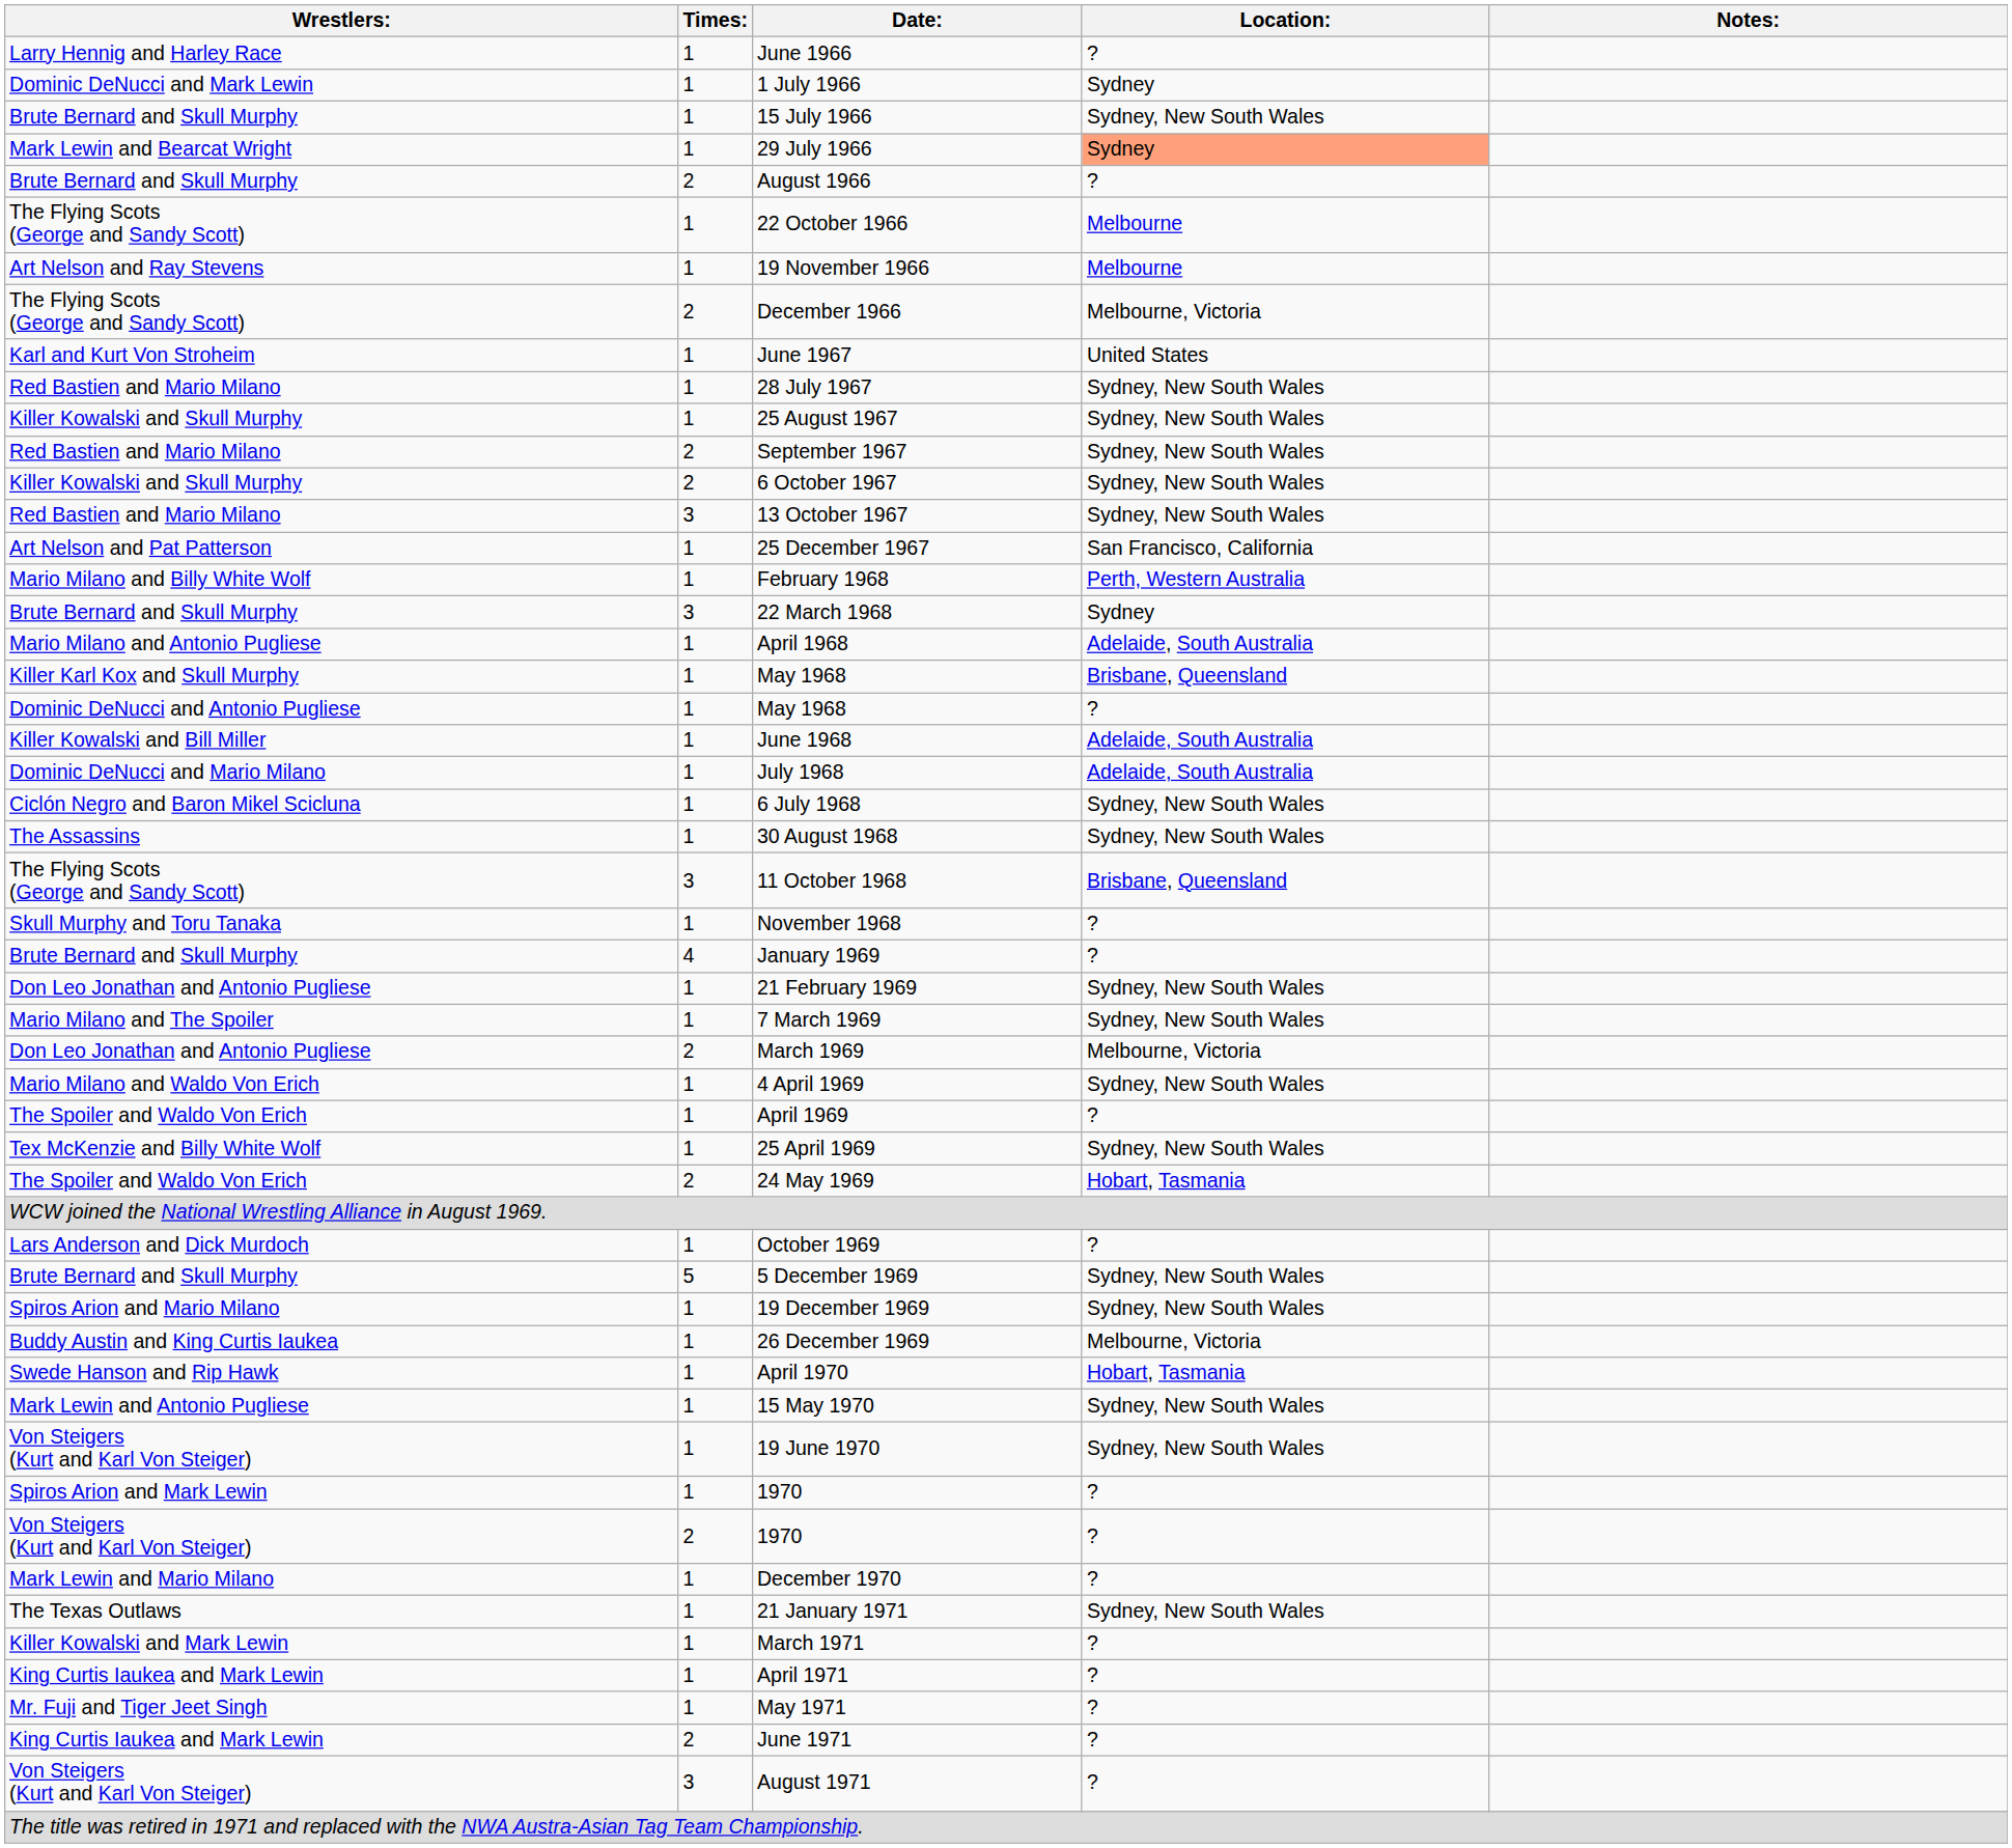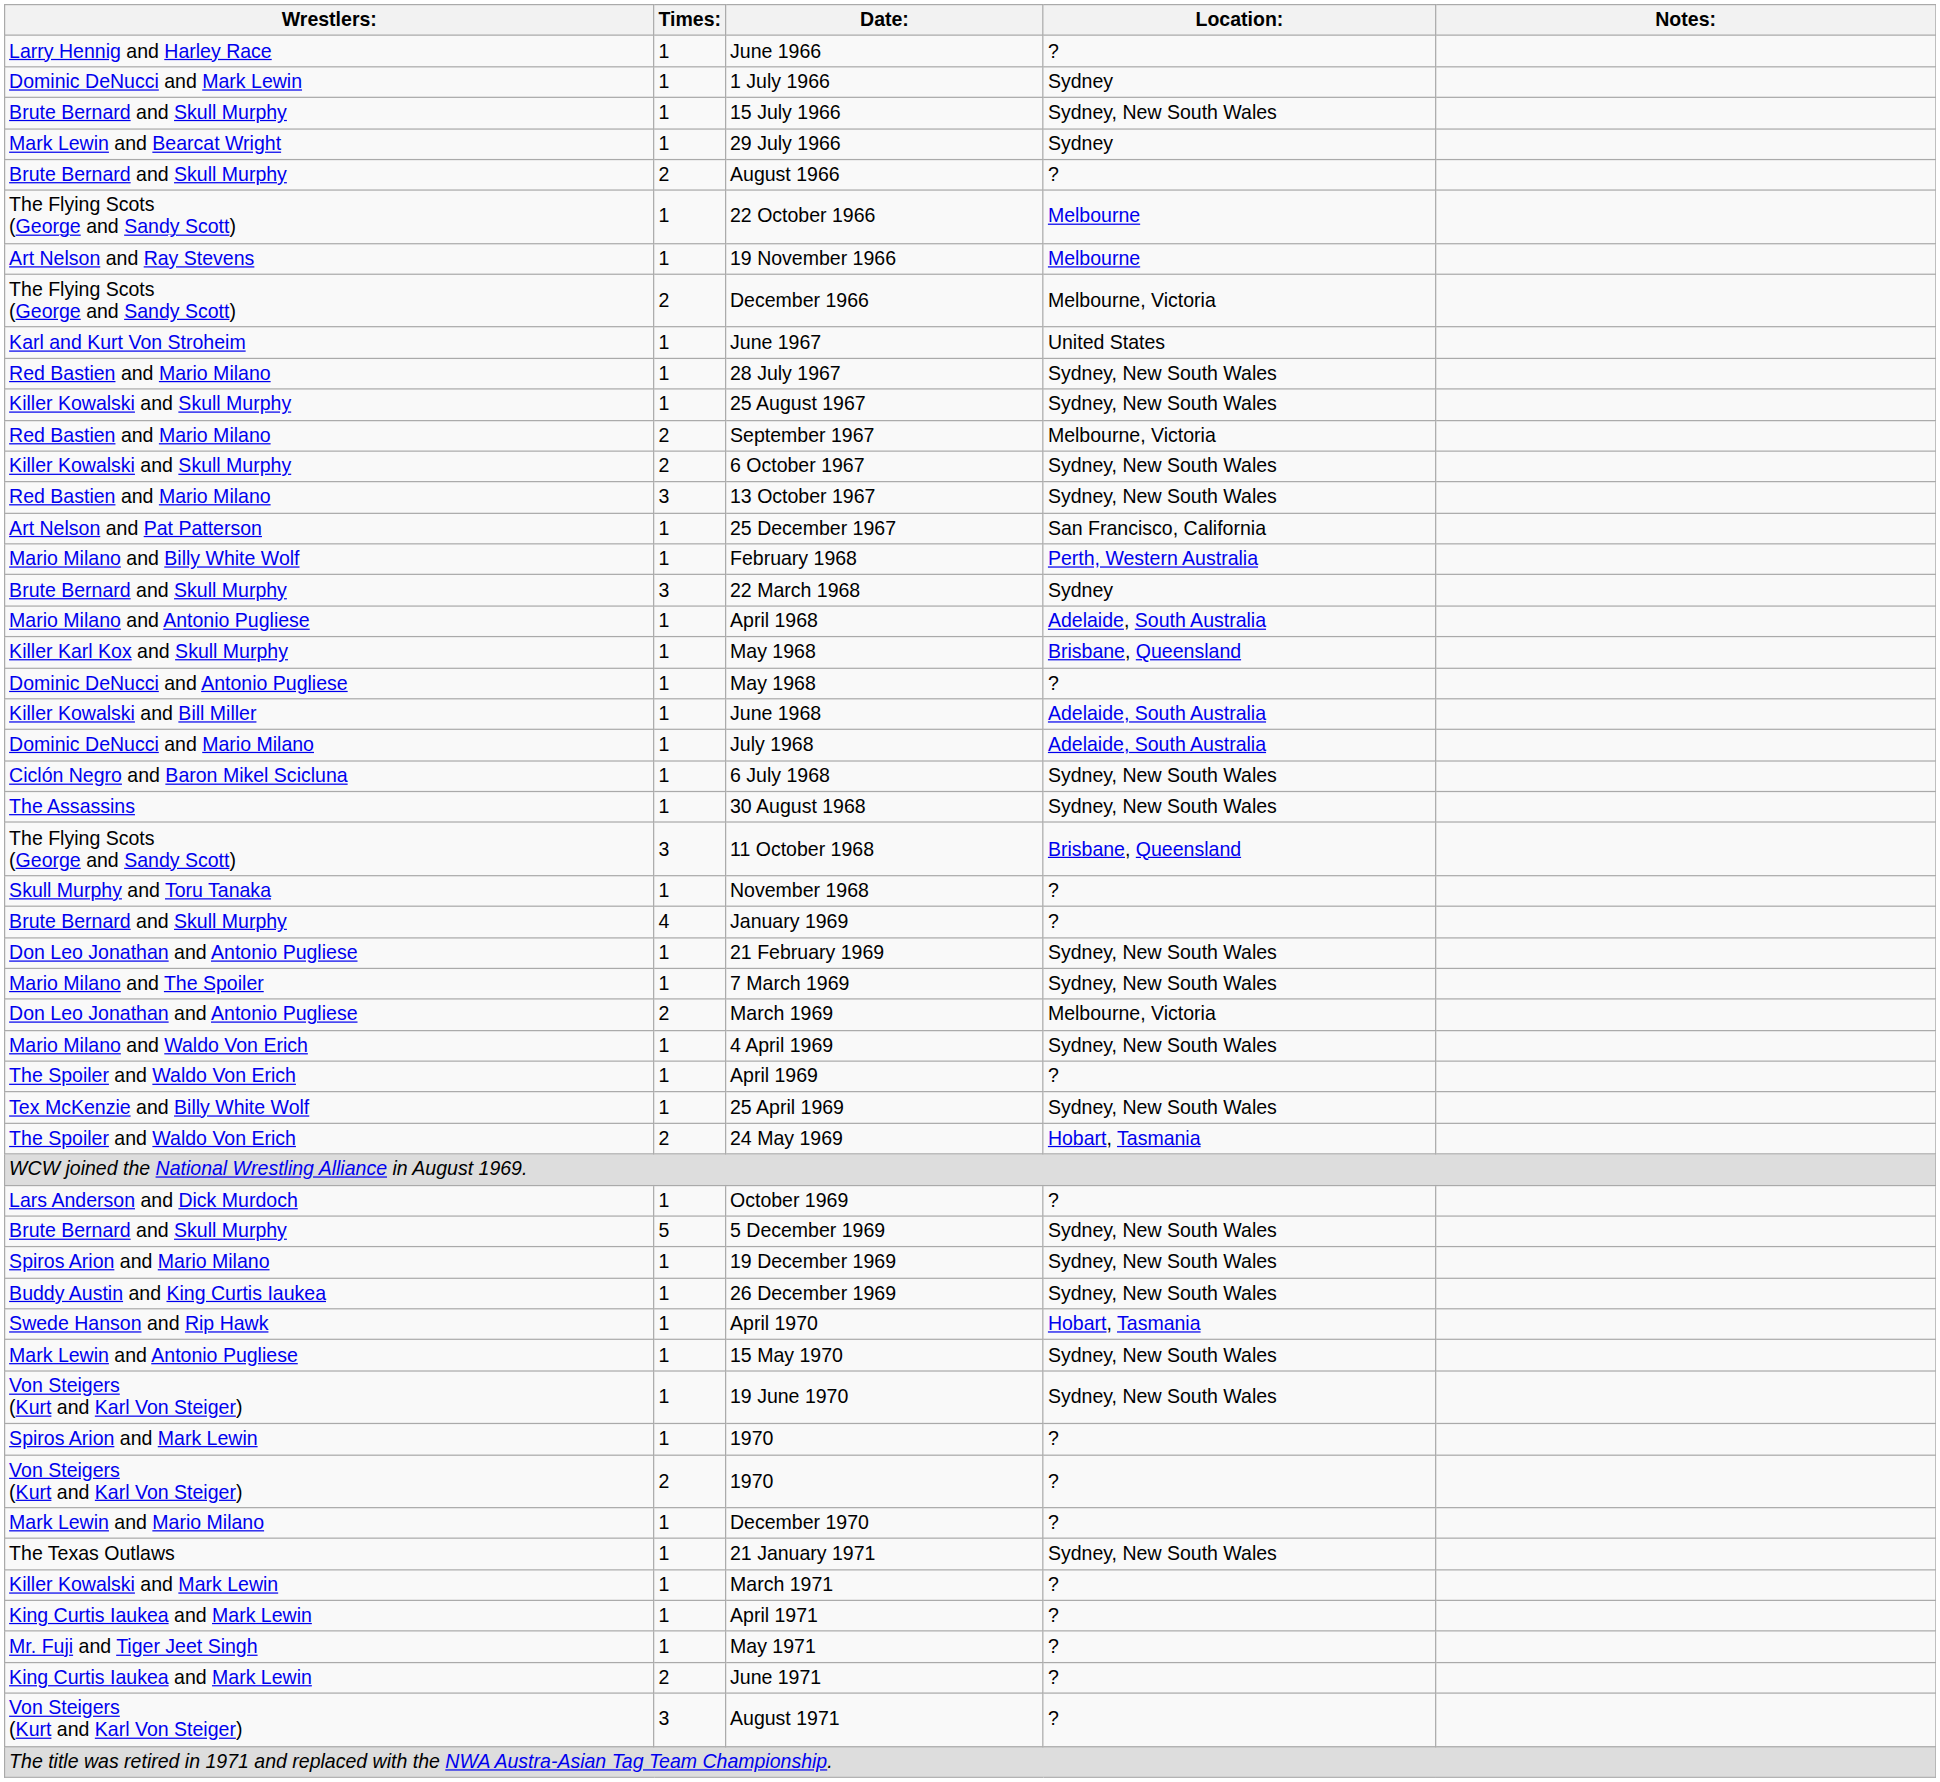29 July 1966 | Location:: lightsalmon background -> no background
September 1967 | Location:: Sydney, New South Wales -> Melbourne, Victoria
26 December 1969 | Location:: Melbourne, Victoria -> Sydney, New South Wales
